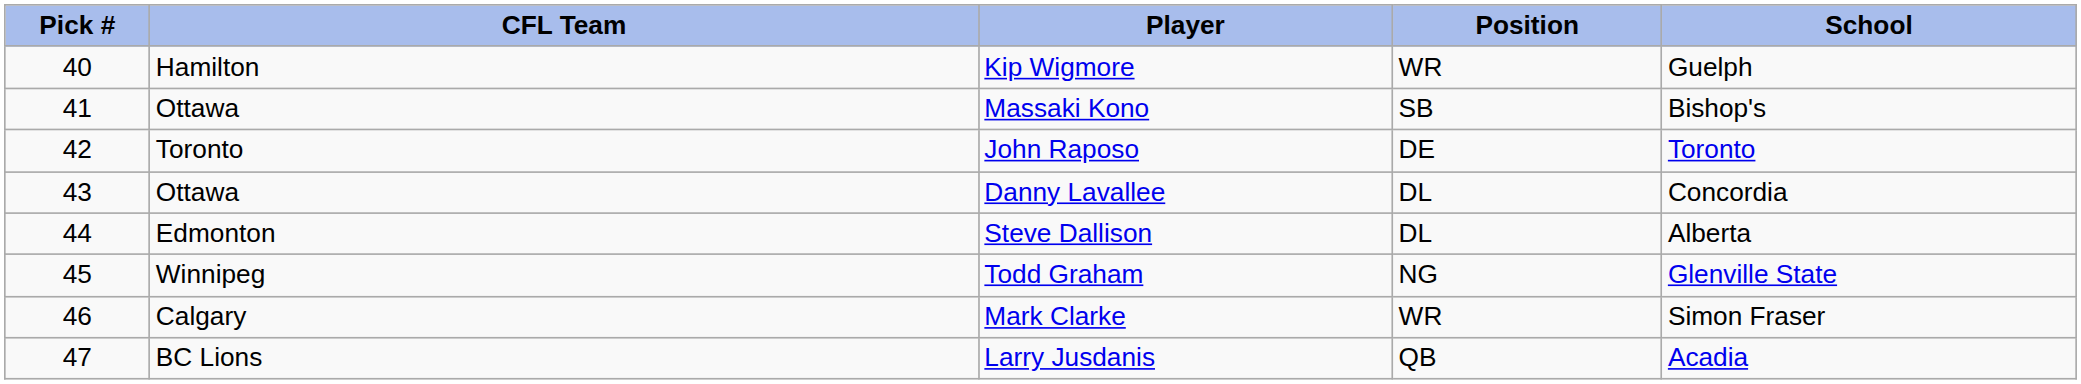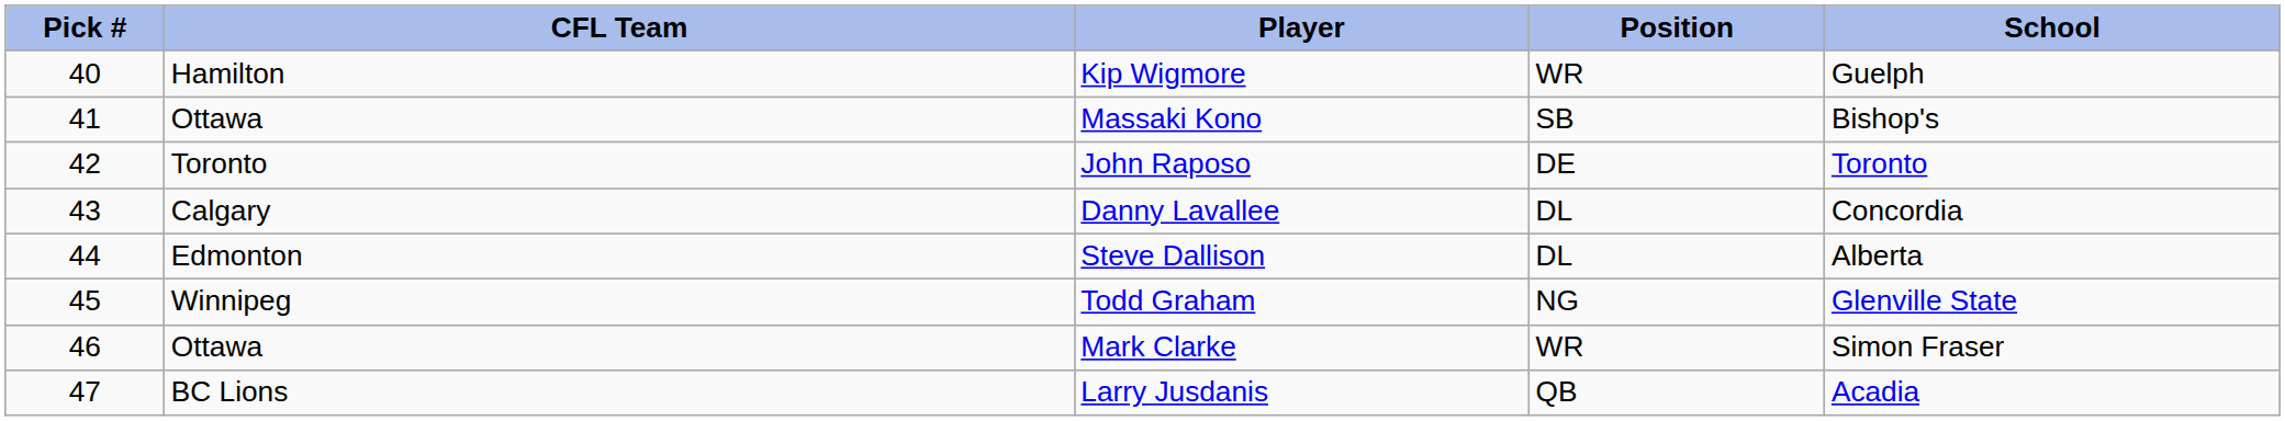Danny Lavallee | CFL Team: Ottawa -> Calgary
Mark Clarke | CFL Team: Calgary -> Ottawa
